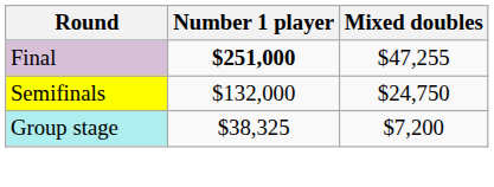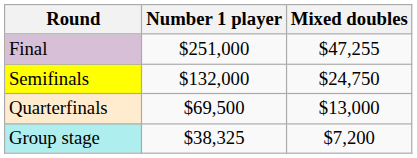Final | Number 1 player: bold -> normal
+ row: Quarterfinals | $69,500 | $13,000
